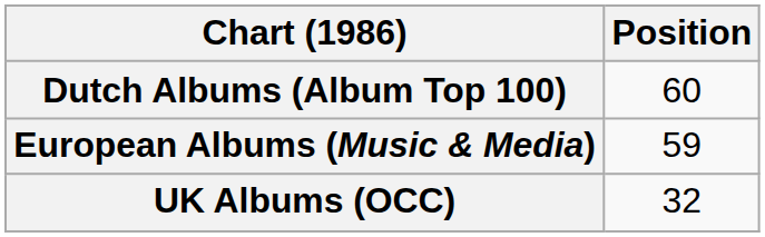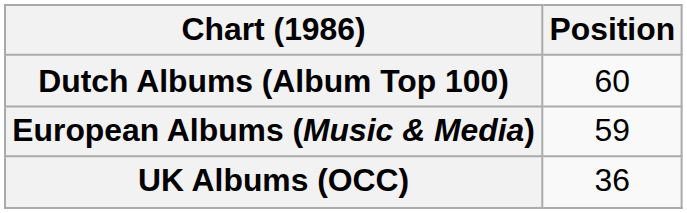UK Albums (OCC) | Position: 32 -> 36
